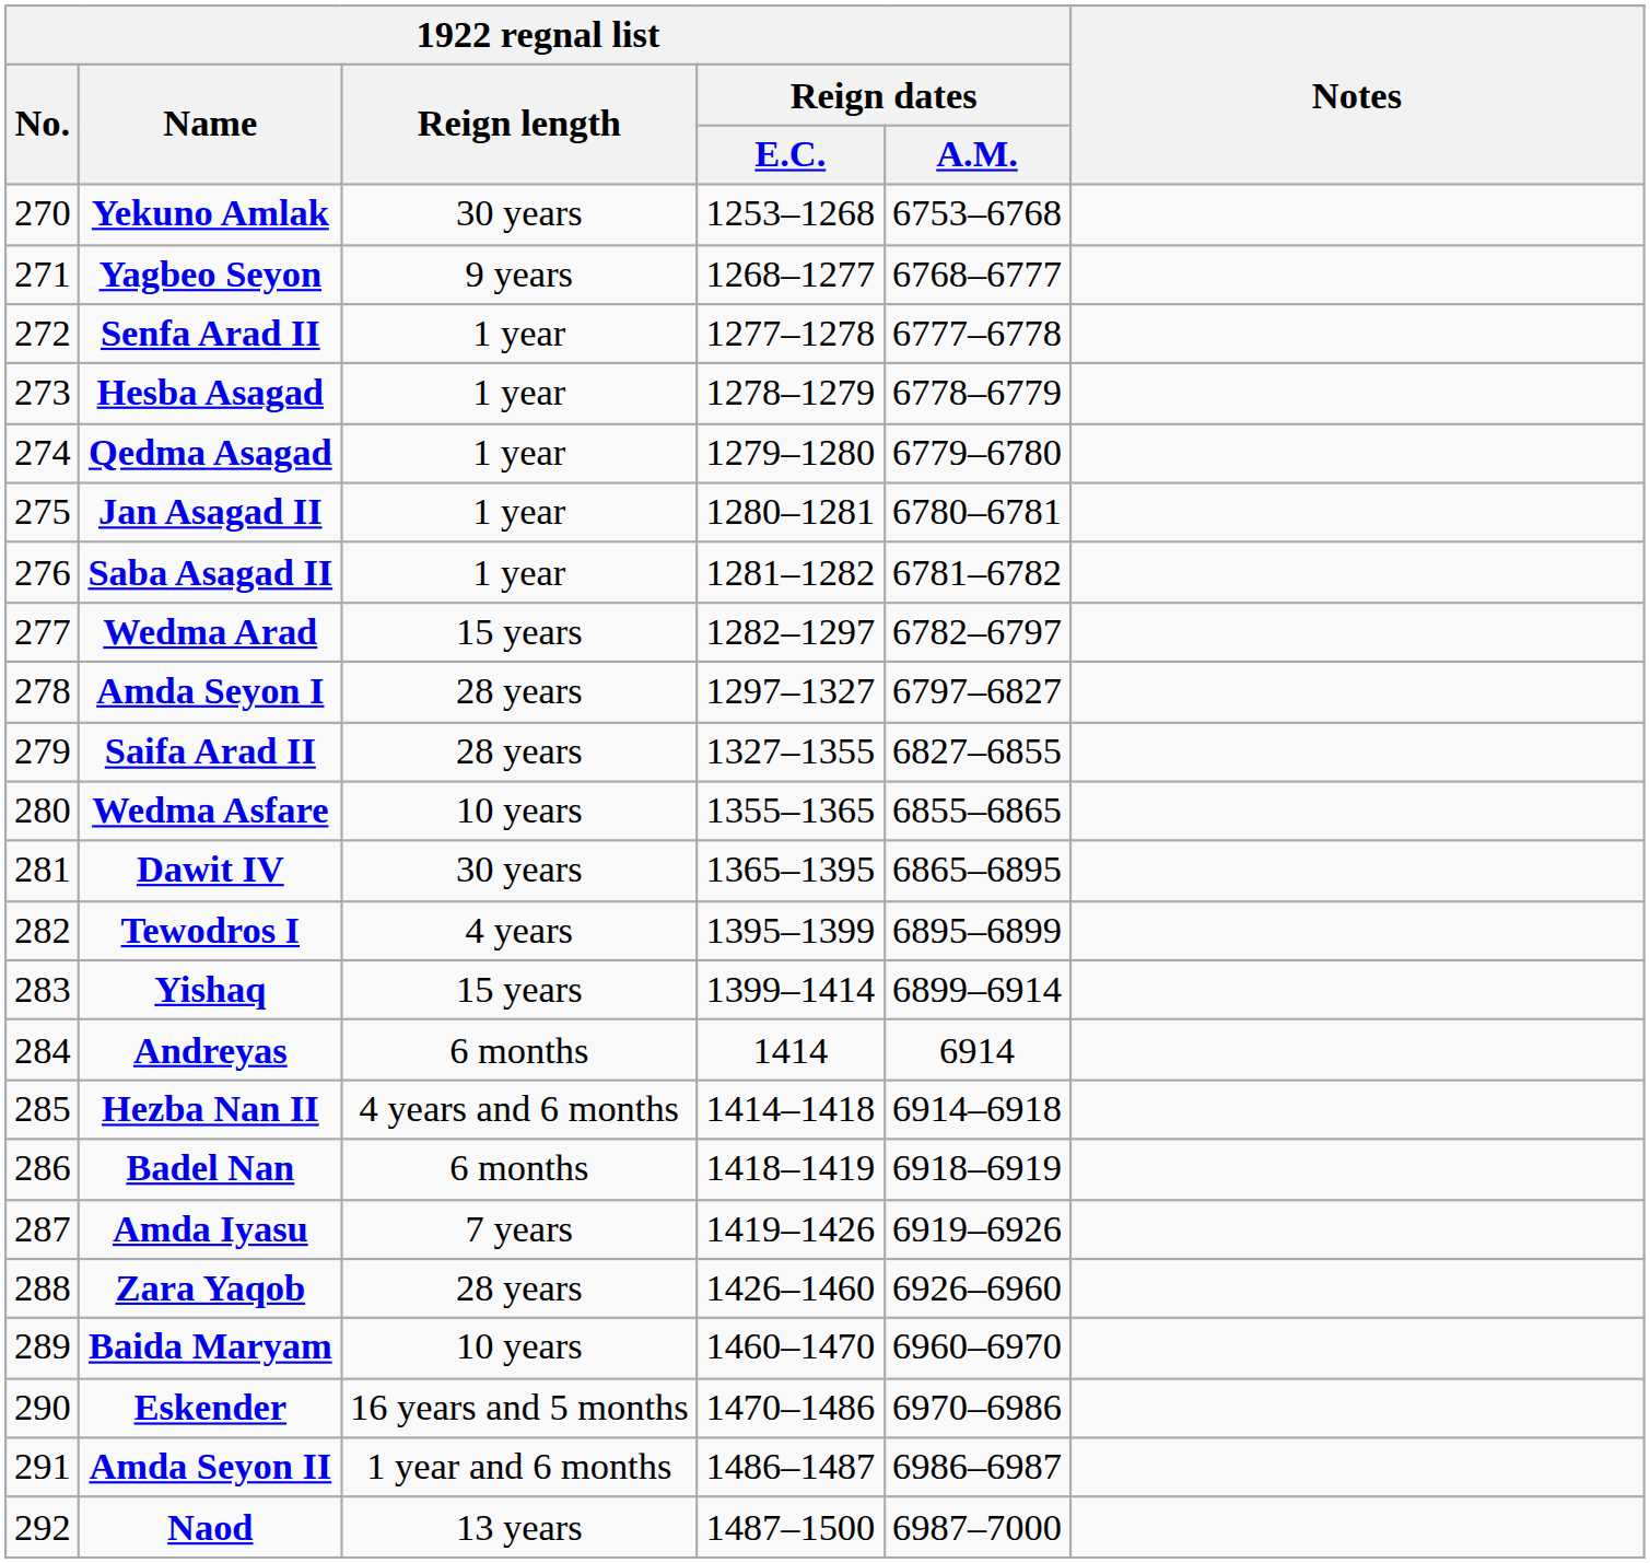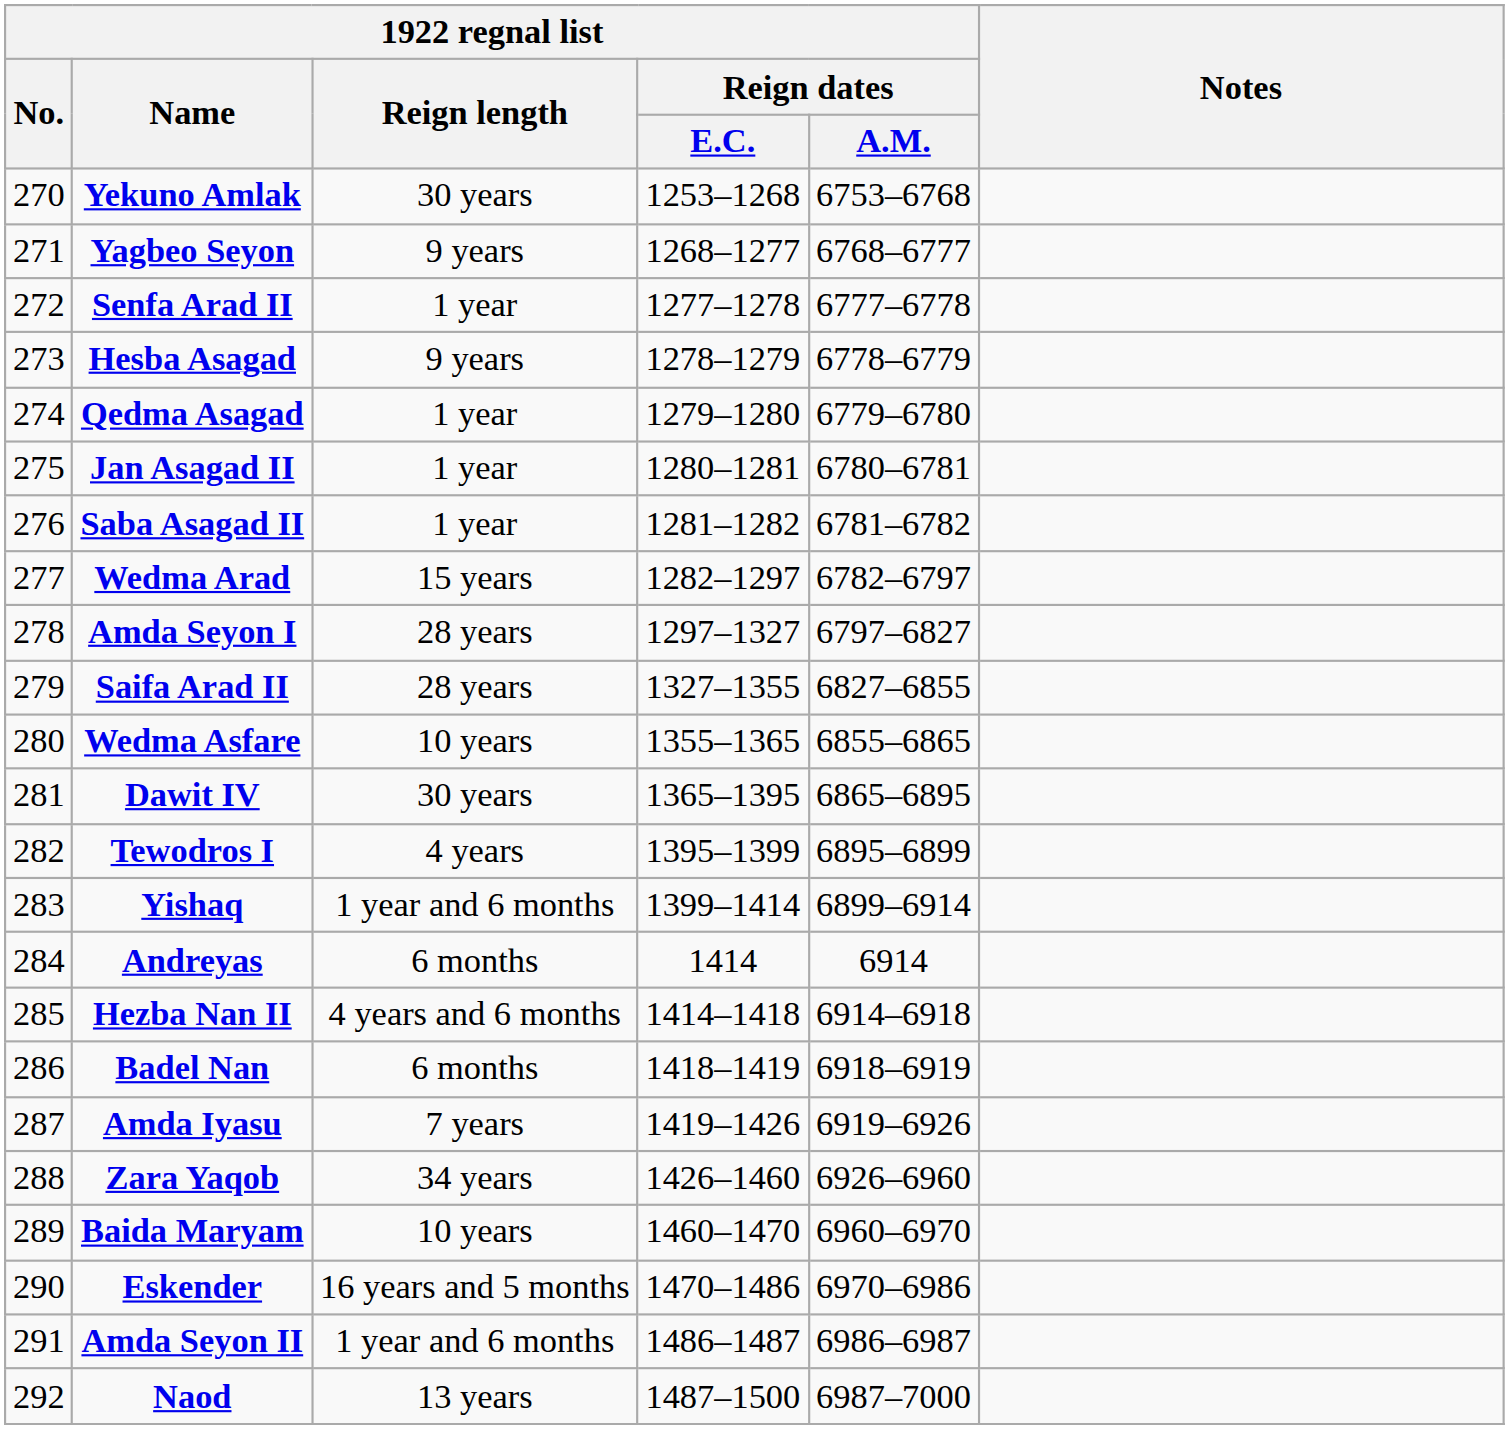Hesba Asagad | 1922 regnal list / Reign length: 1 year -> 9 years
Yishaq | 1922 regnal list / Reign length: 15 years -> 1 year and 6 months
Zara Yaqob | 1922 regnal list / Reign length: 28 years -> 34 years
